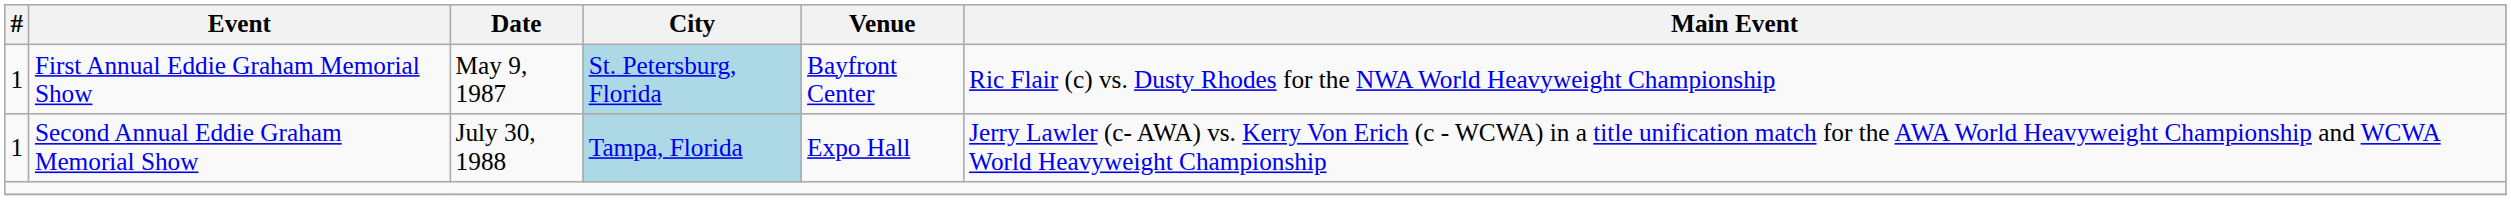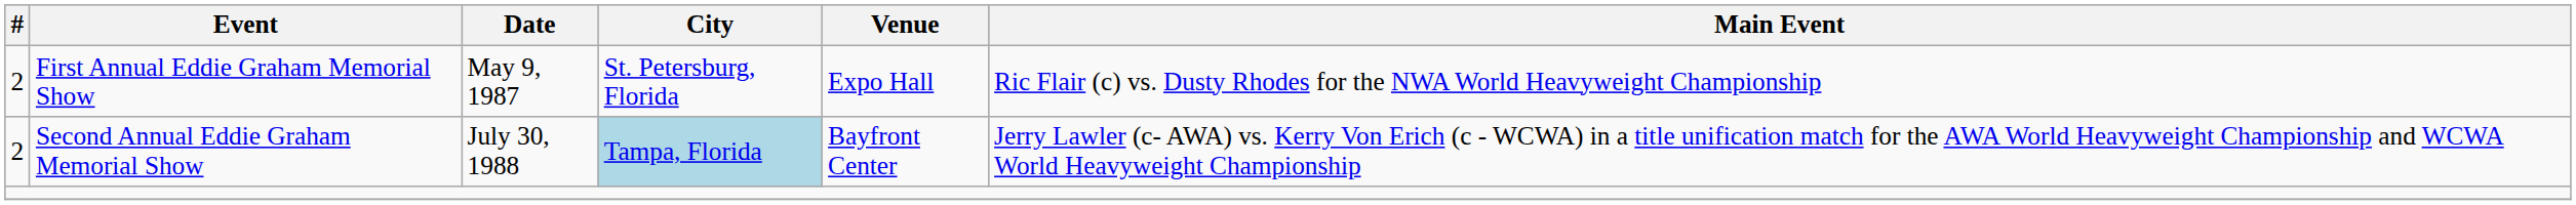First Annual Eddie Graham Memorial Show | #: 1 -> 2
First Annual Eddie Graham Memorial Show | City: lightblue background -> no background
First Annual Eddie Graham Memorial Show | Venue: Bayfront Center -> Expo Hall
Second Annual Eddie Graham Memorial Show | #: 1 -> 2
Second Annual Eddie Graham Memorial Show | Venue: Expo Hall -> Bayfront Center
